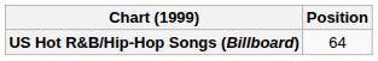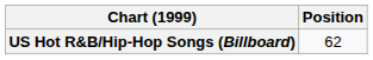US Hot R&B/Hip-Hop Songs (Billboard) | Position: 64 -> 62
